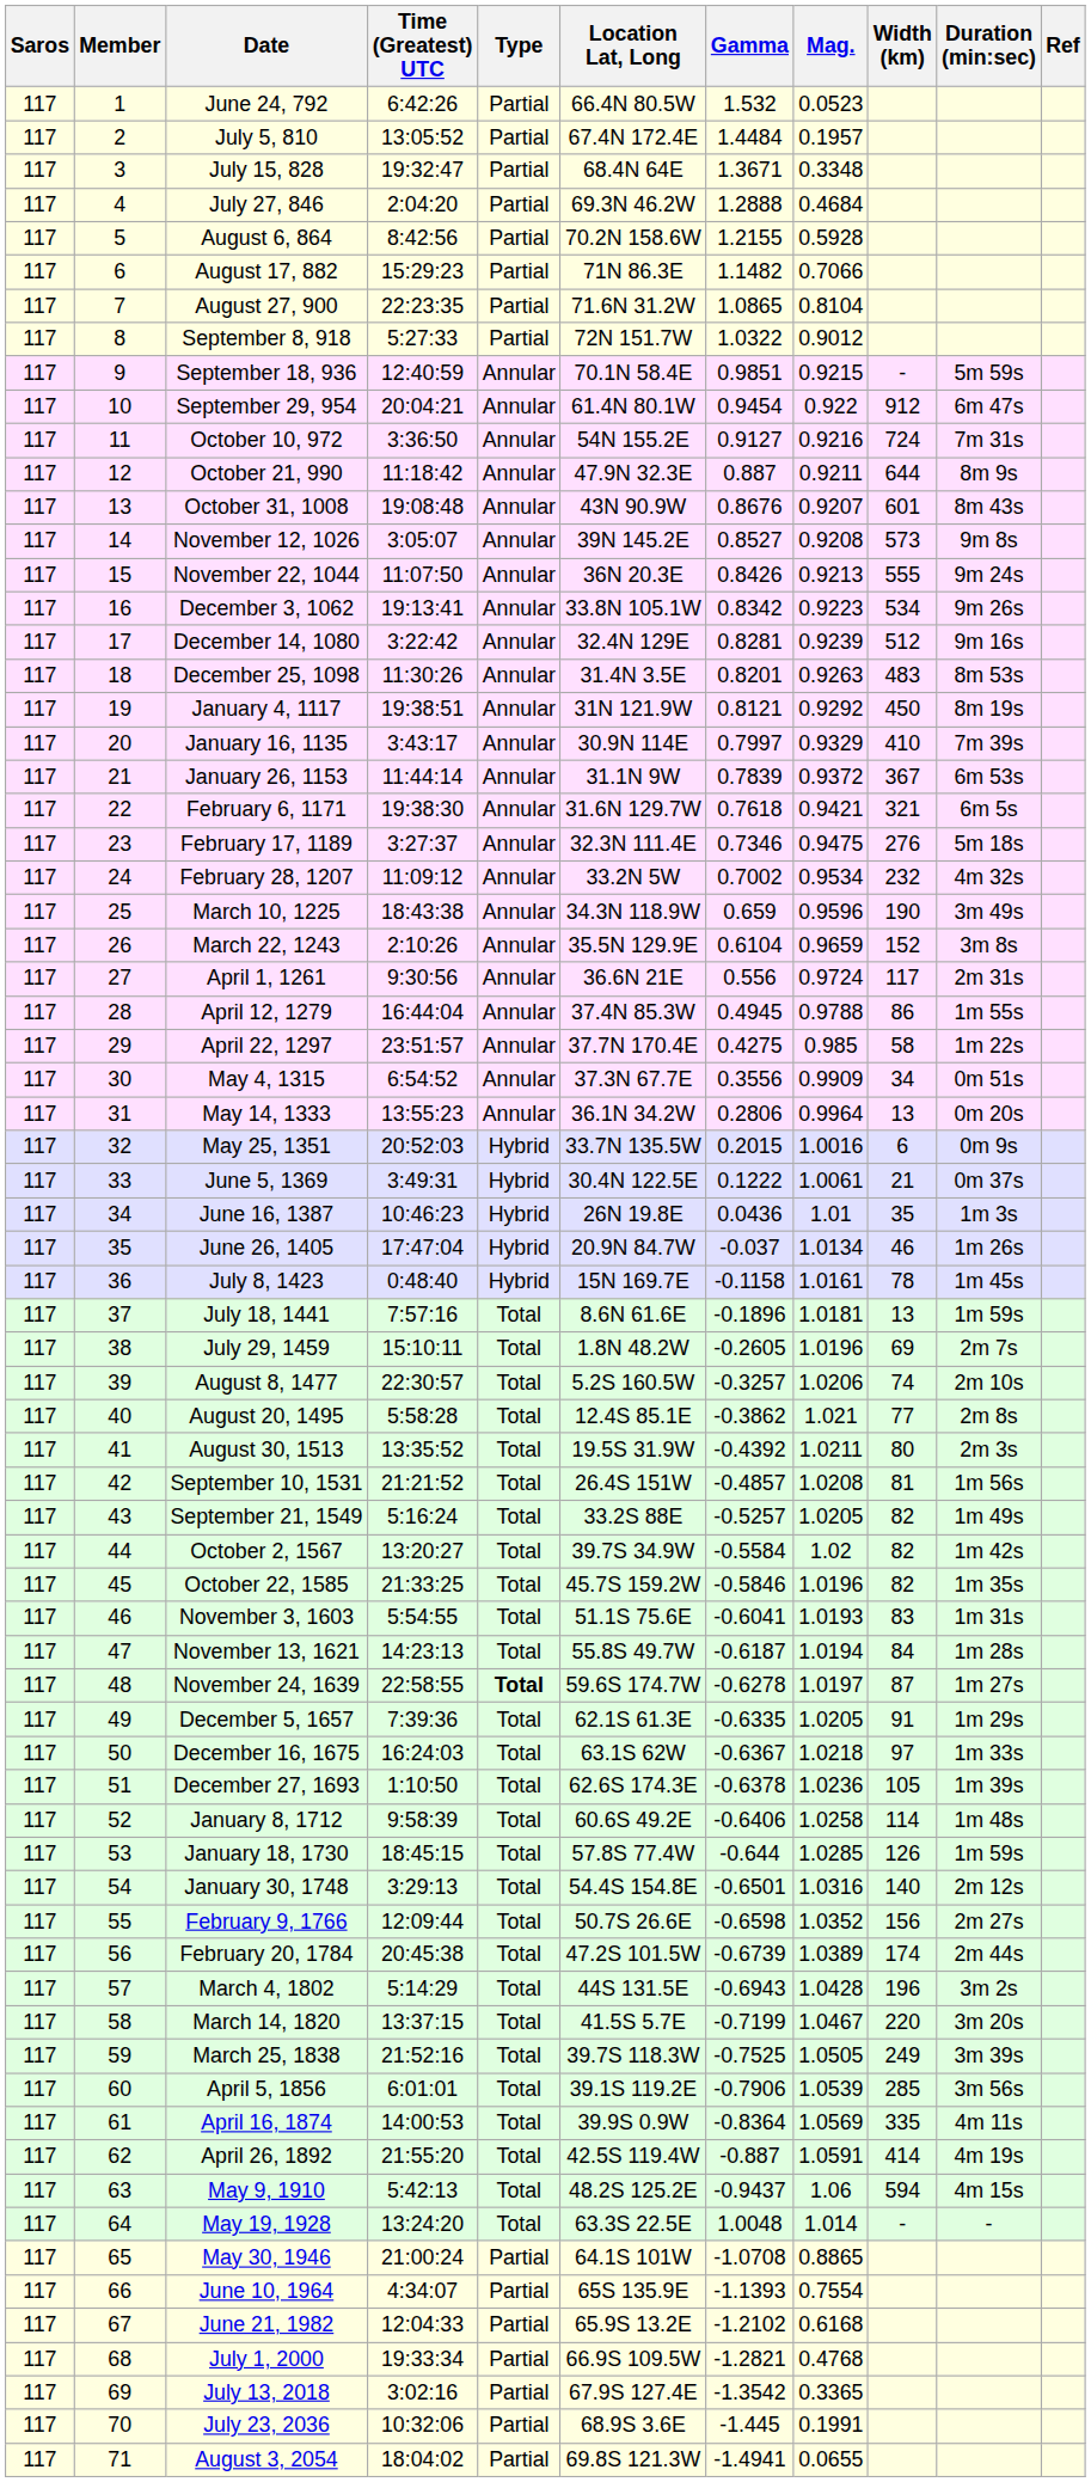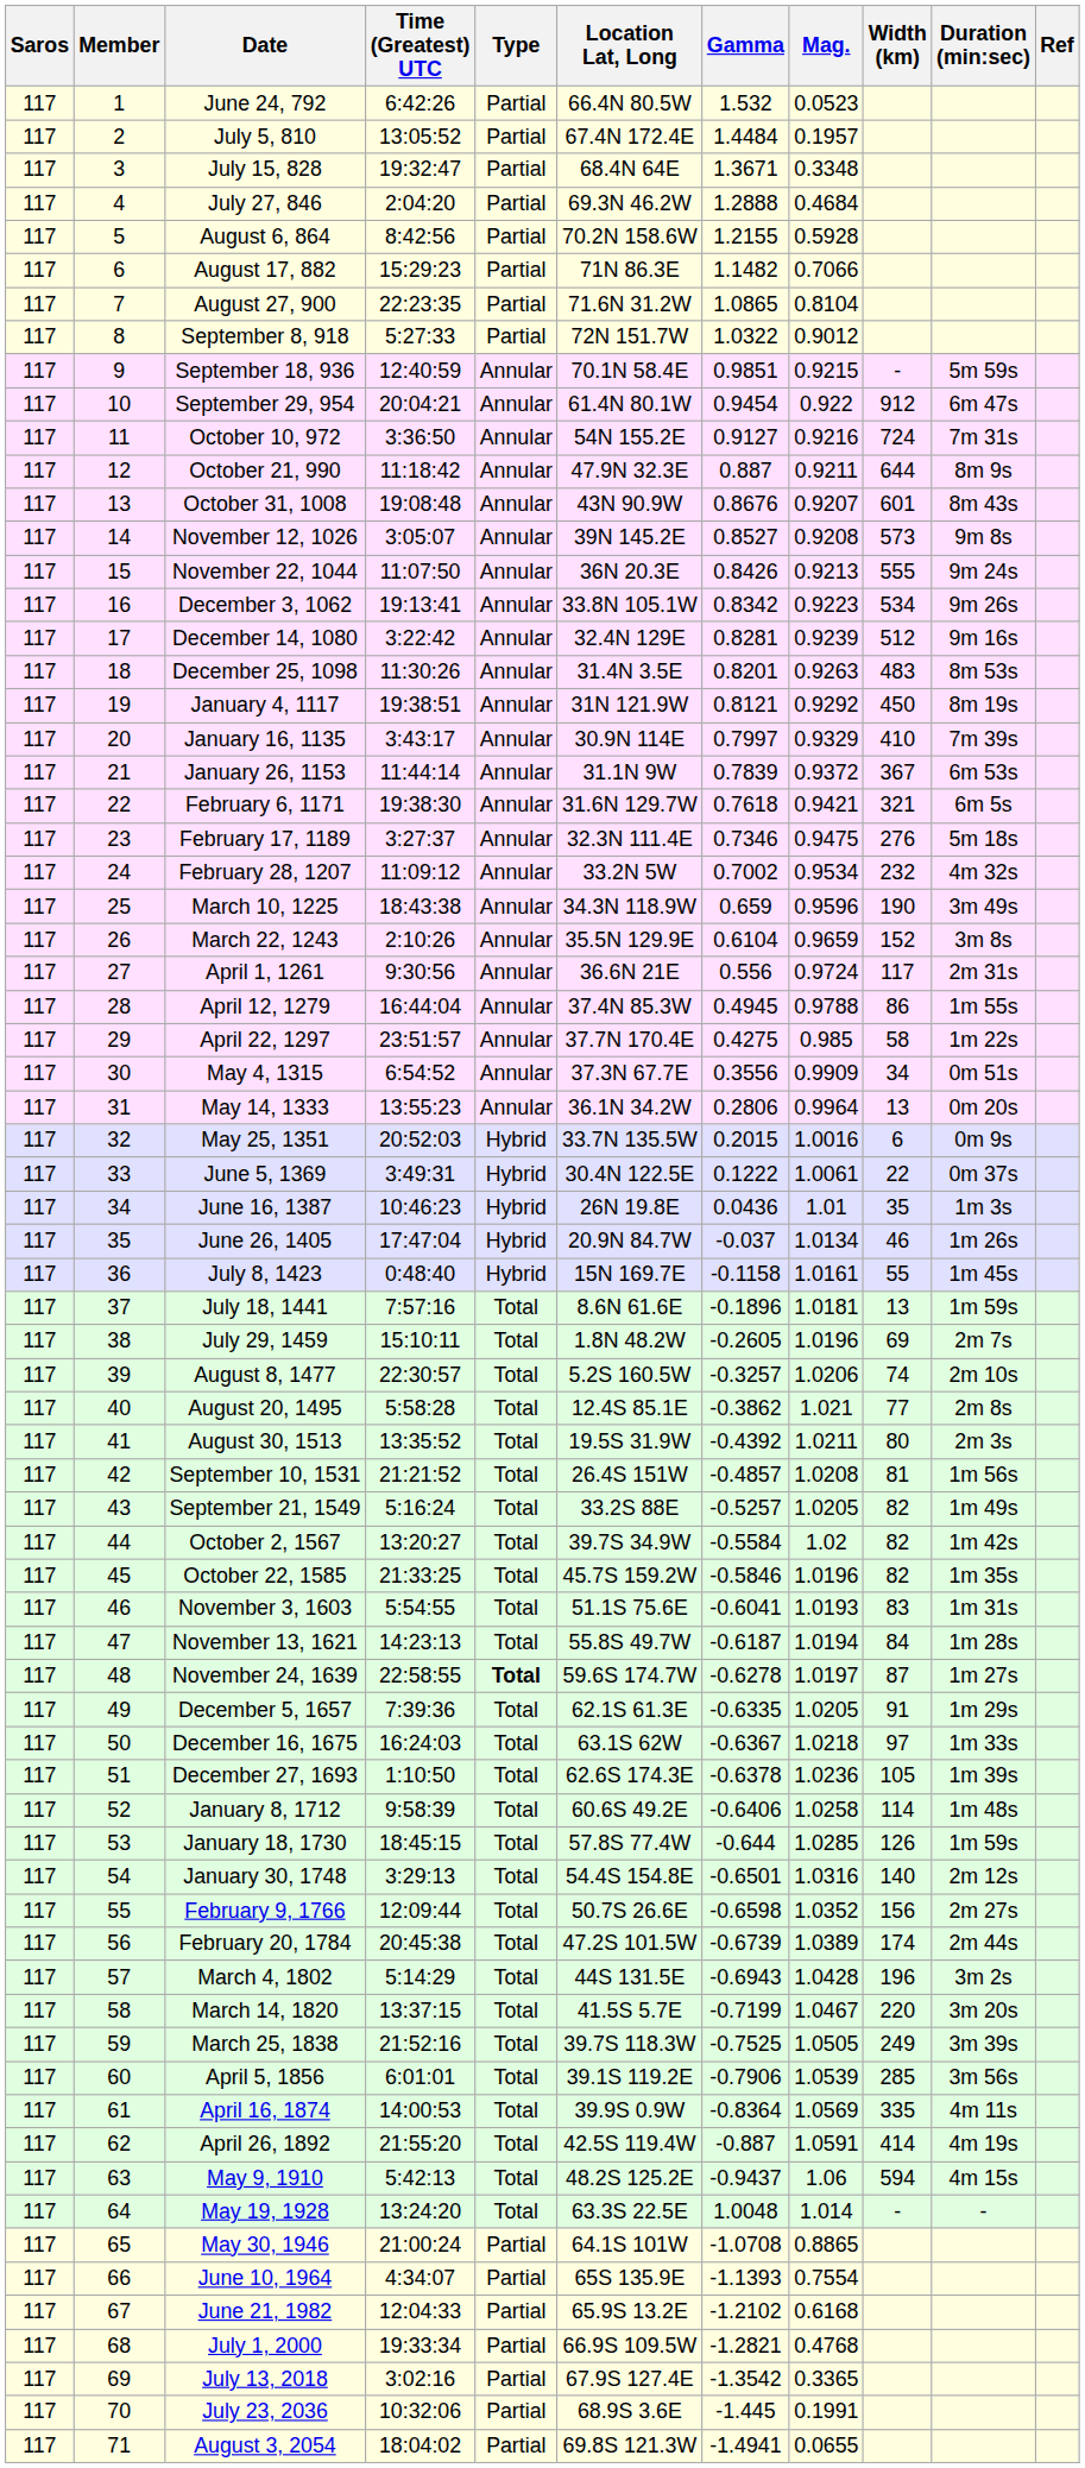June 5, 1369 | Width (km): 21 -> 22
July 8, 1423 | Width (km): 78 -> 55
